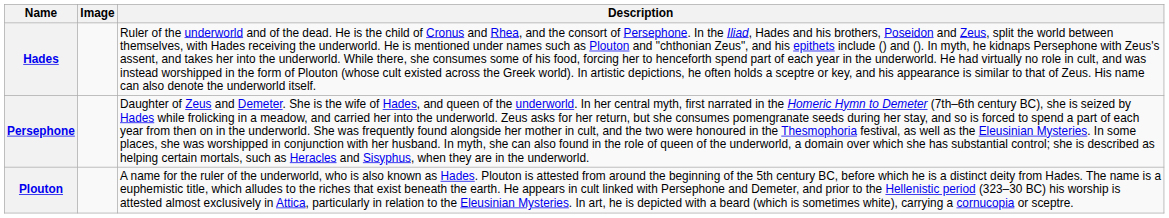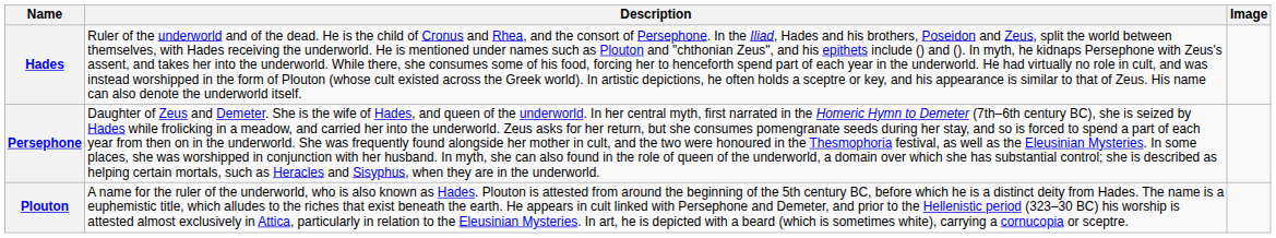columns swapped: Image <-> Description
